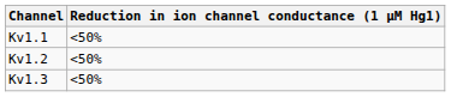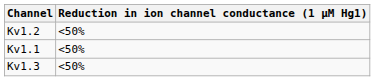rows swapped: Kv1.1 <-> Kv1.2
